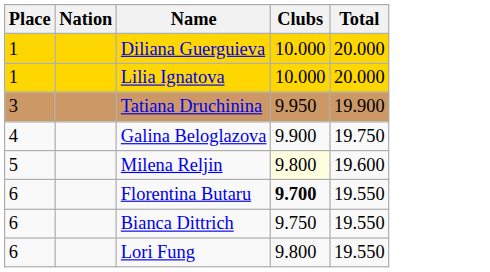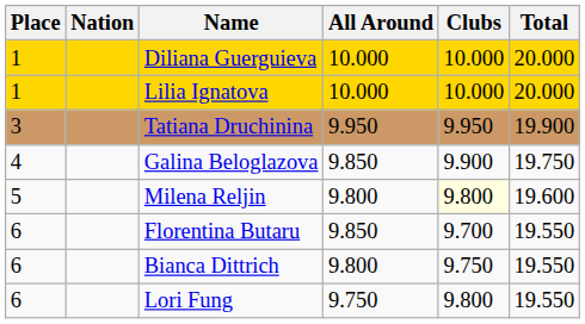+ column: All Around | 10.000 | 10.000 | 9.950 | 9.850 | 9.800 | 9.850 | 9.800 | 9.750
Florentina Butaru | Clubs: bold -> normal
